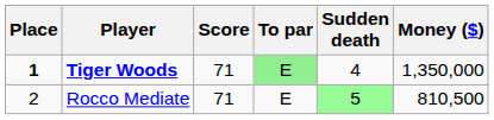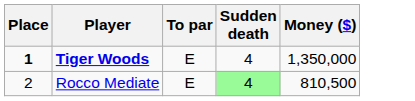- column: Score | 71 | 71
Tiger Woods | To par: lightgreen background -> no background
Rocco Mediate | Sudden death: 5 -> 4
